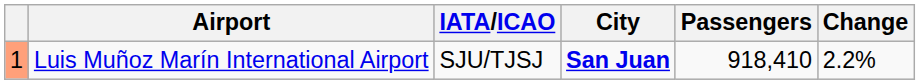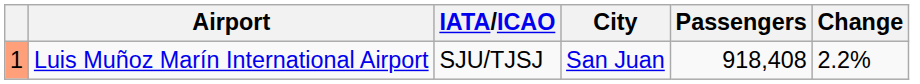Luis Muñoz Marín International Airport | City: bold -> normal
Luis Muñoz Marín International Airport | Passengers: 918,410 -> 918,408
